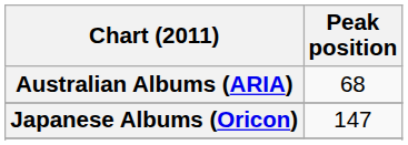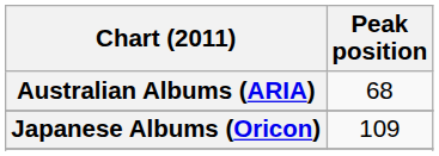Japanese Albums (Oricon) | Peak position: 147 -> 109
